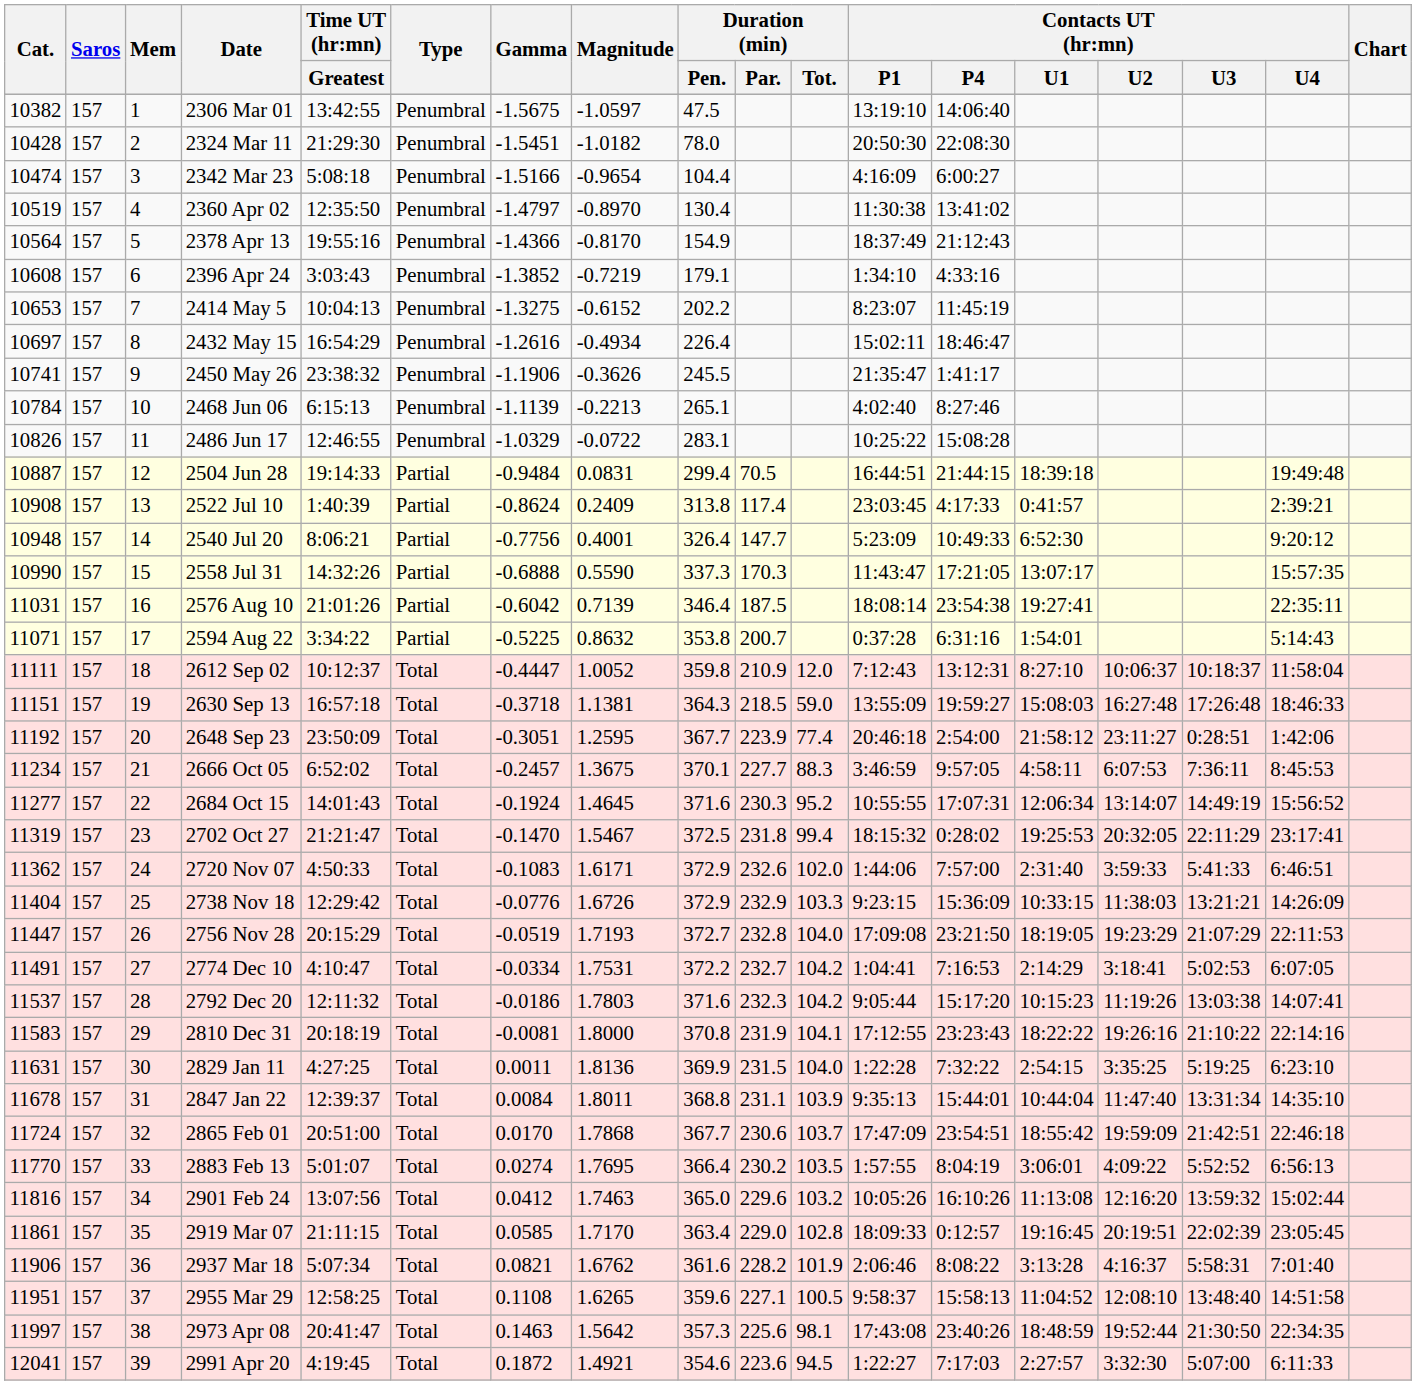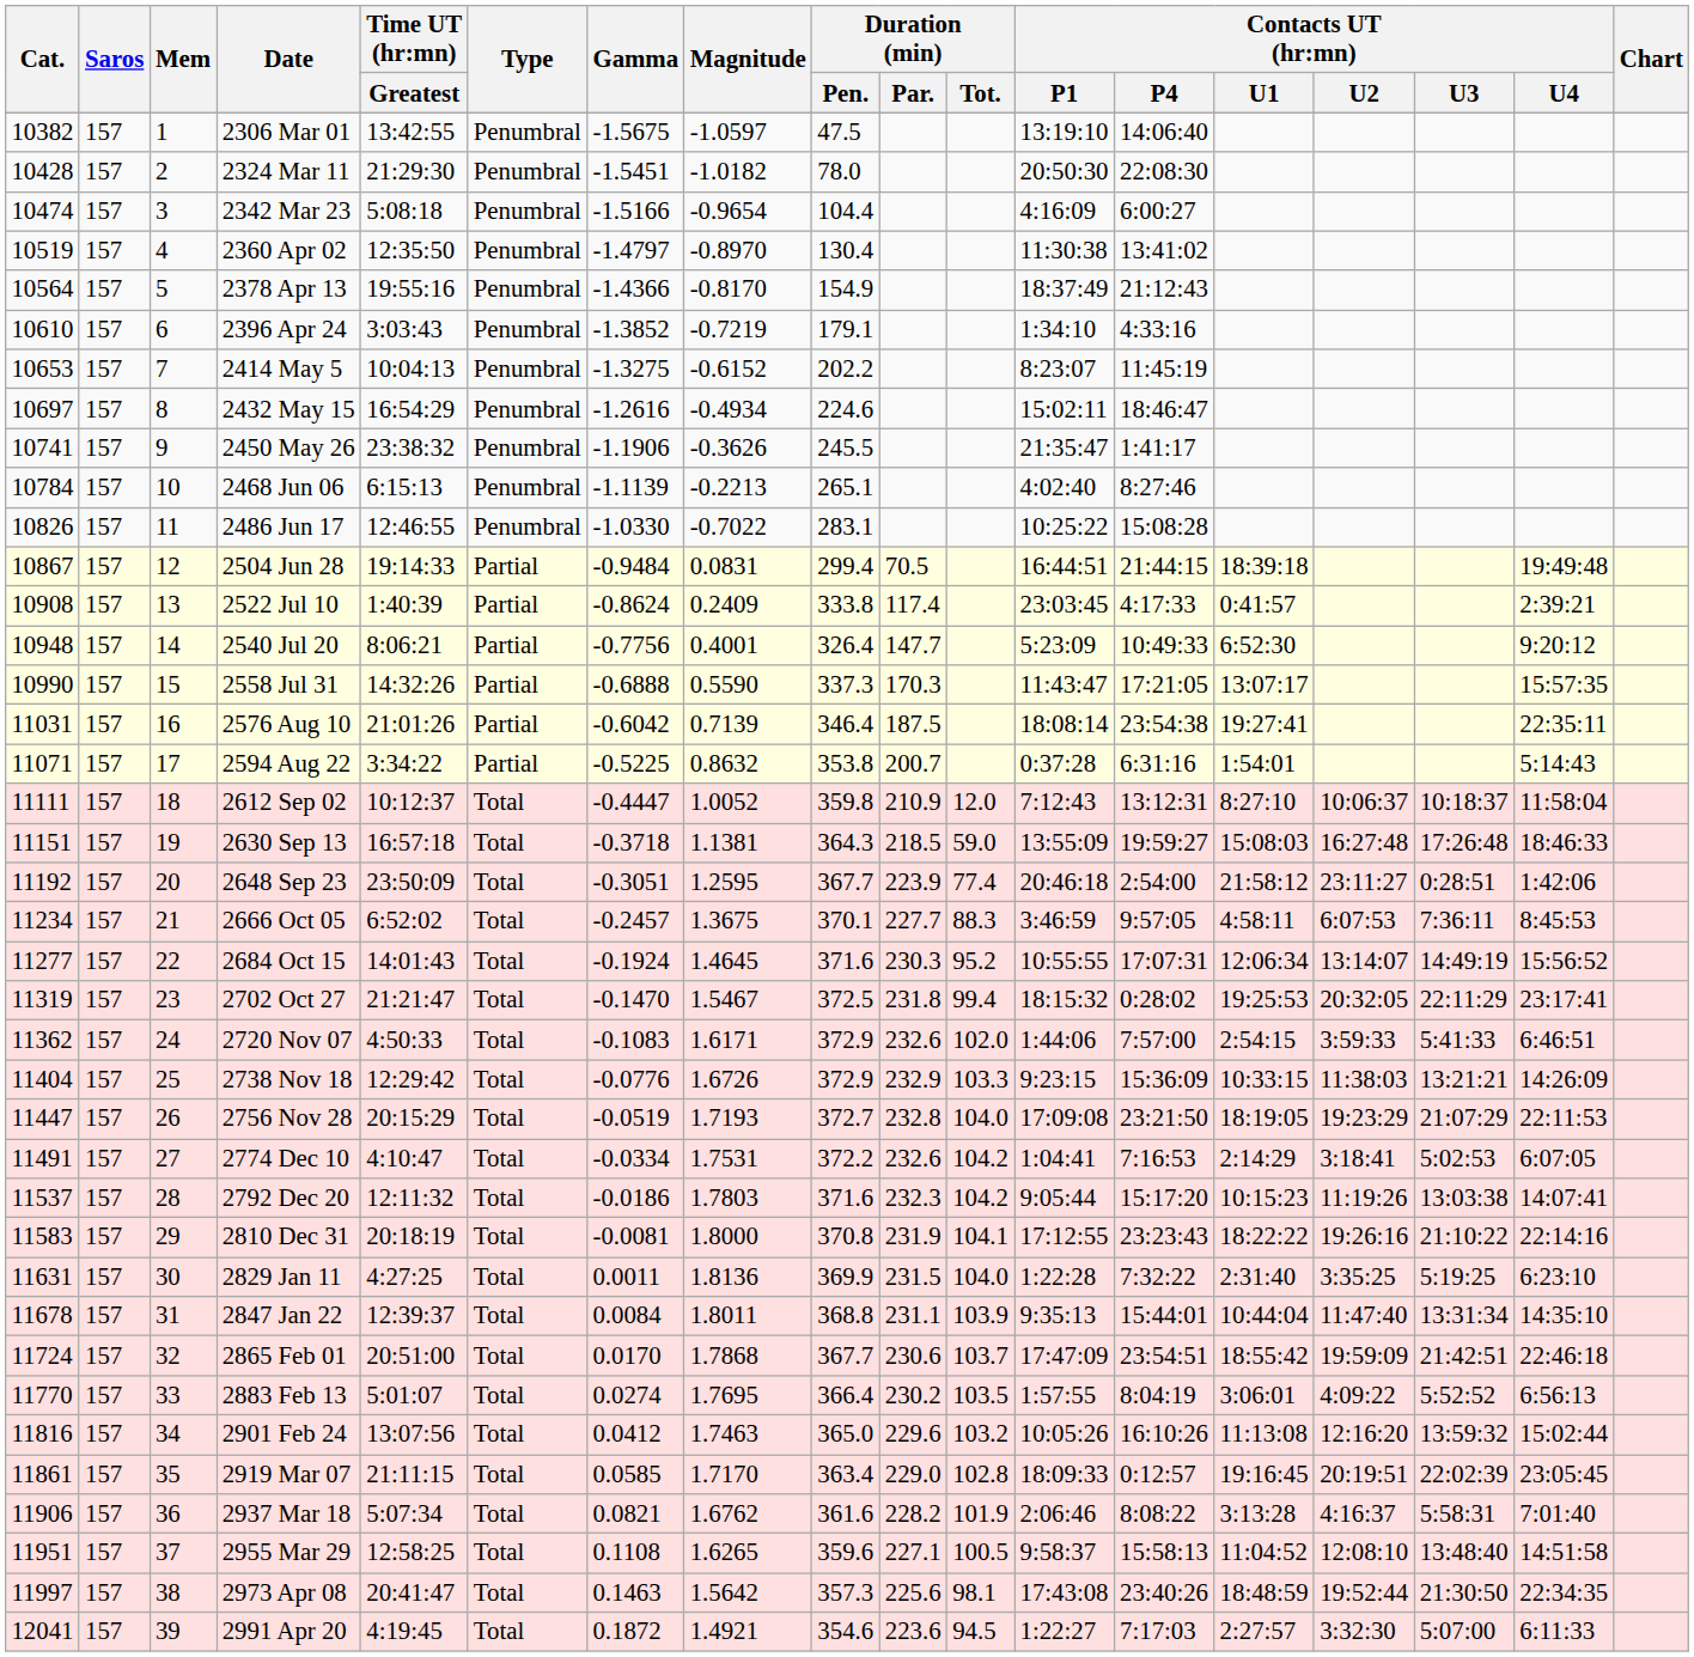2396 Apr 24 | Cat.: 10608 -> 10610
2432 May 15 | Duration (min) / Pen.: 226.4 -> 224.6
2486 Jun 17 | Gamma: -1.0329 -> -1.0330
2486 Jun 17 | Magnitude: -0.0722 -> -0.7022
2504 Jun 28 | Cat.: 10887 -> 10867
2522 Jul 10 | Duration (min) / Pen.: 313.8 -> 333.8
2720 Nov 07 | Contacts UT (hr:mn) / U1: 2:31:40 -> 2:54:15
2774 Dec 10 | Duration (min) / Par.: 232.7 -> 232.6
2829 Jan 11 | Contacts UT (hr:mn) / U1: 2:54:15 -> 2:31:40
